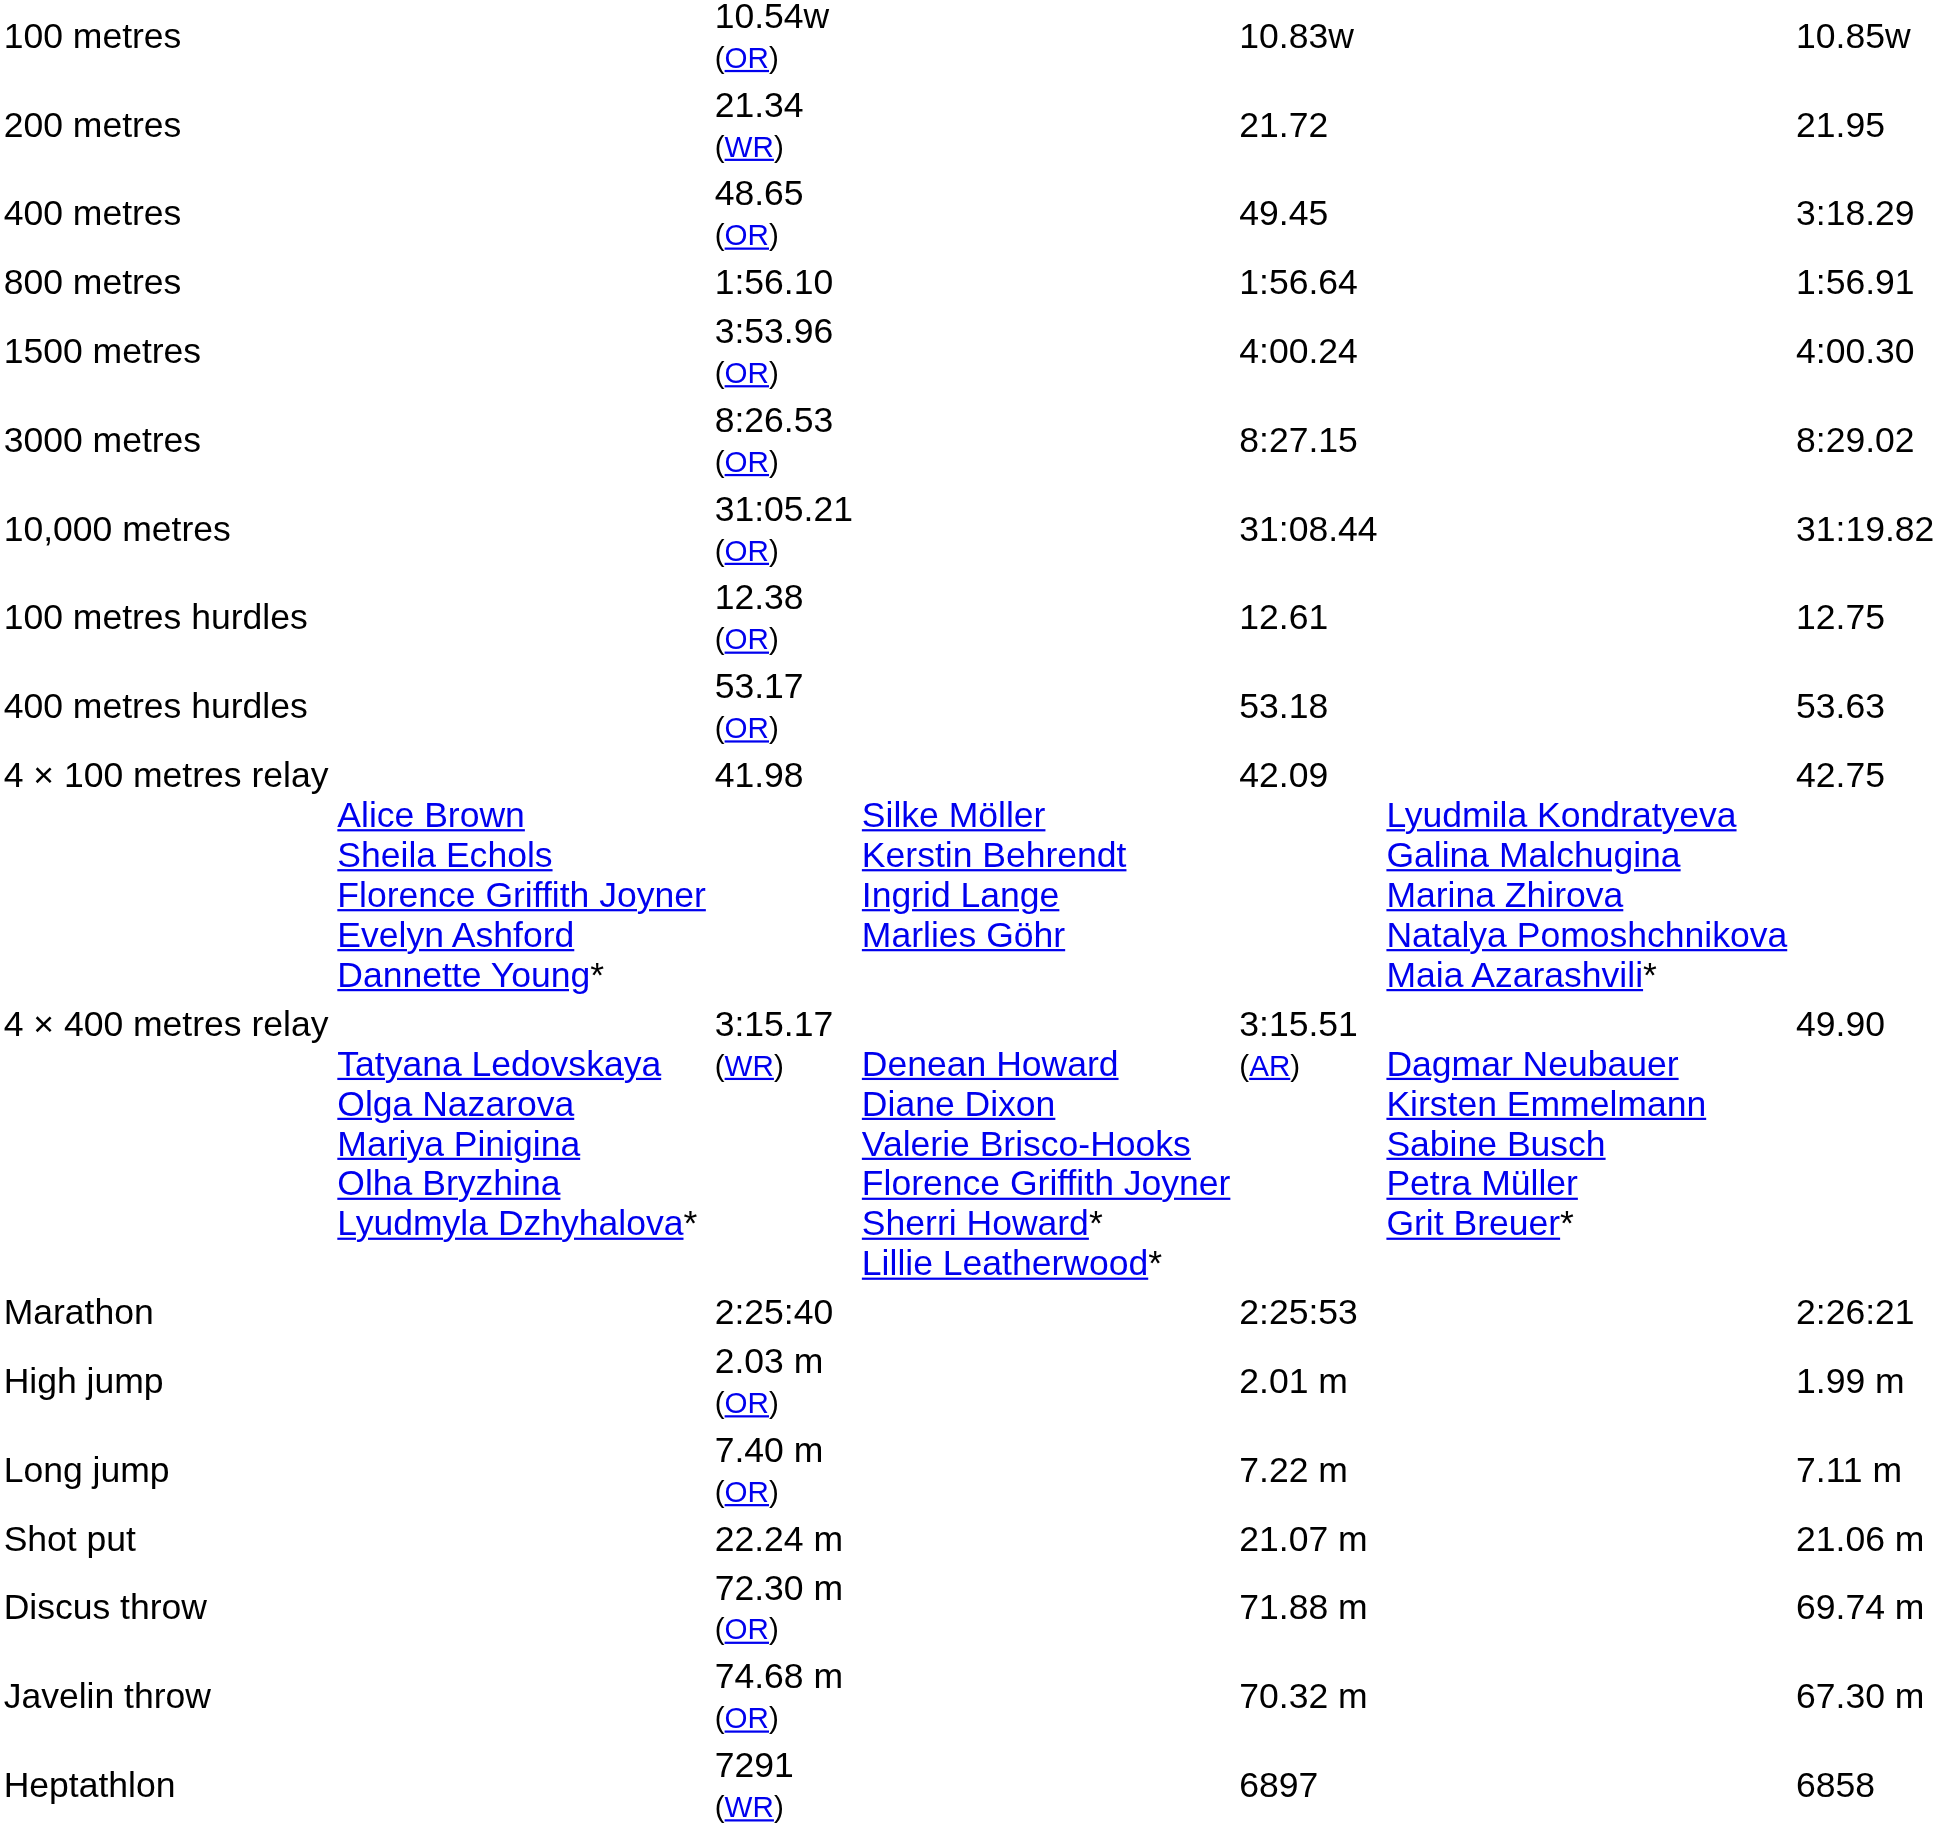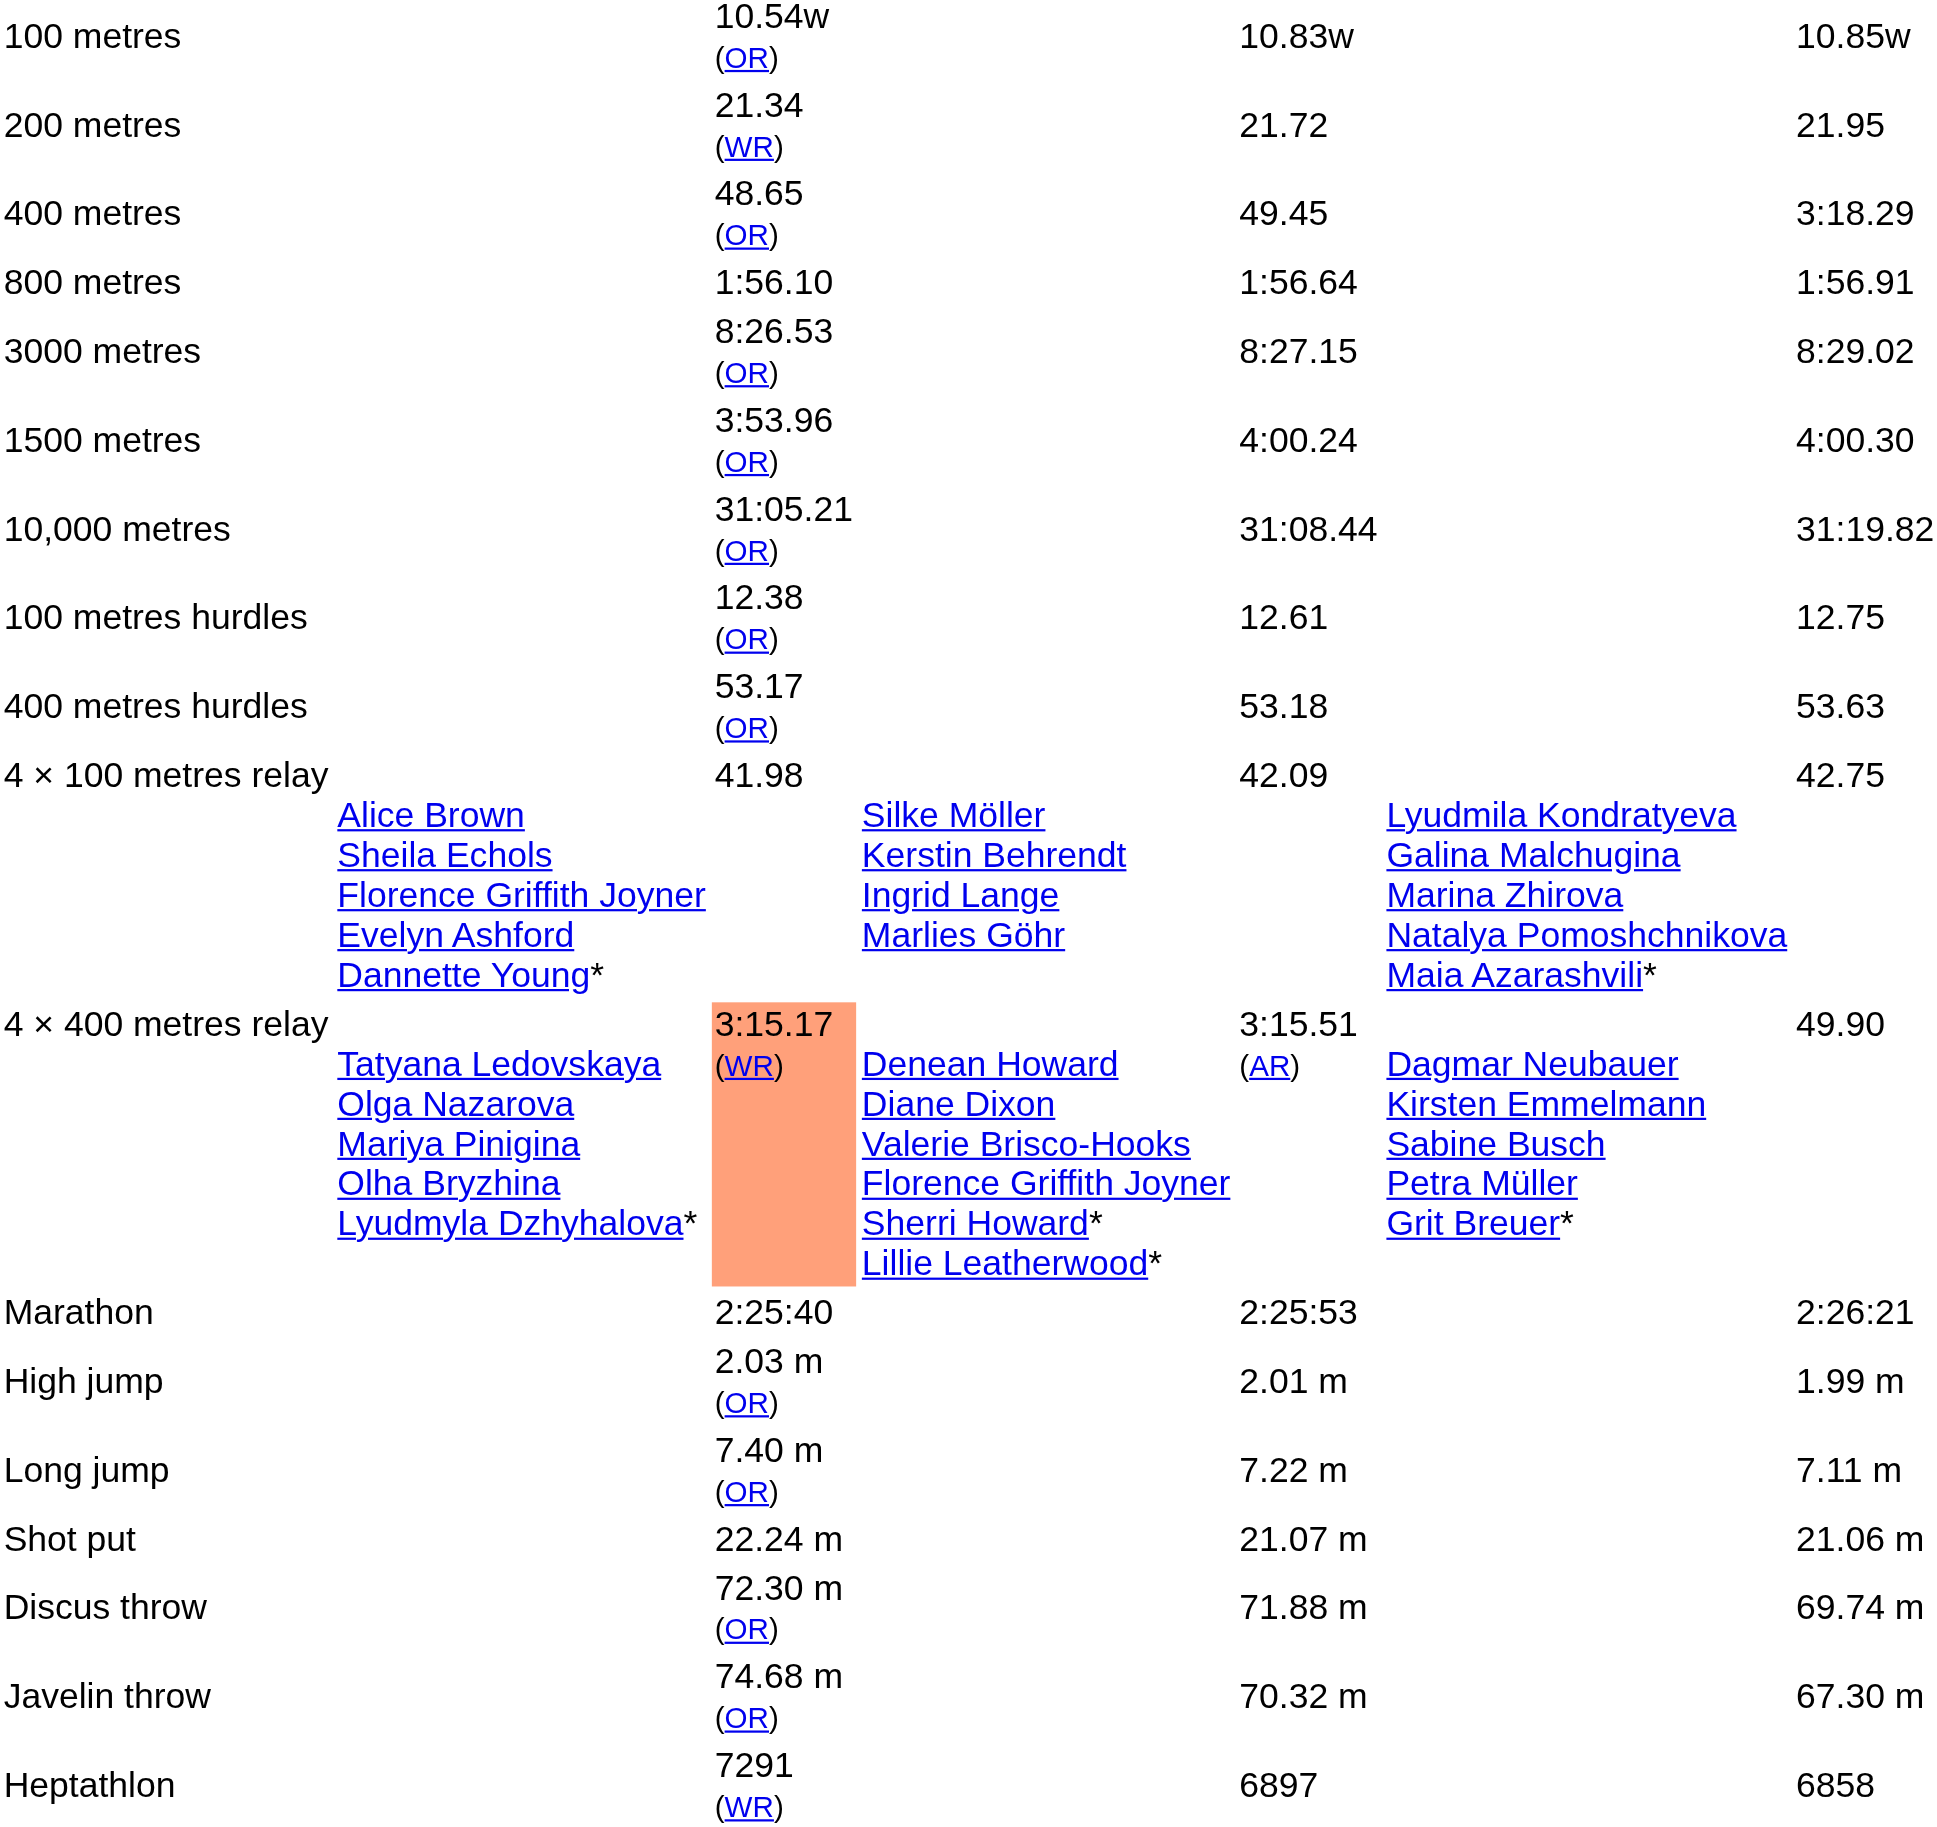rows swapped: 1500 metres <-> 3000 metres
4 × 400 metres relay | column 3: no background -> lightsalmon background
